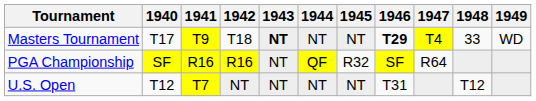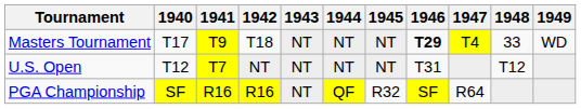Masters Tournament | 1943: bold -> normal
rows swapped: U.S. Open <-> PGA Championship
